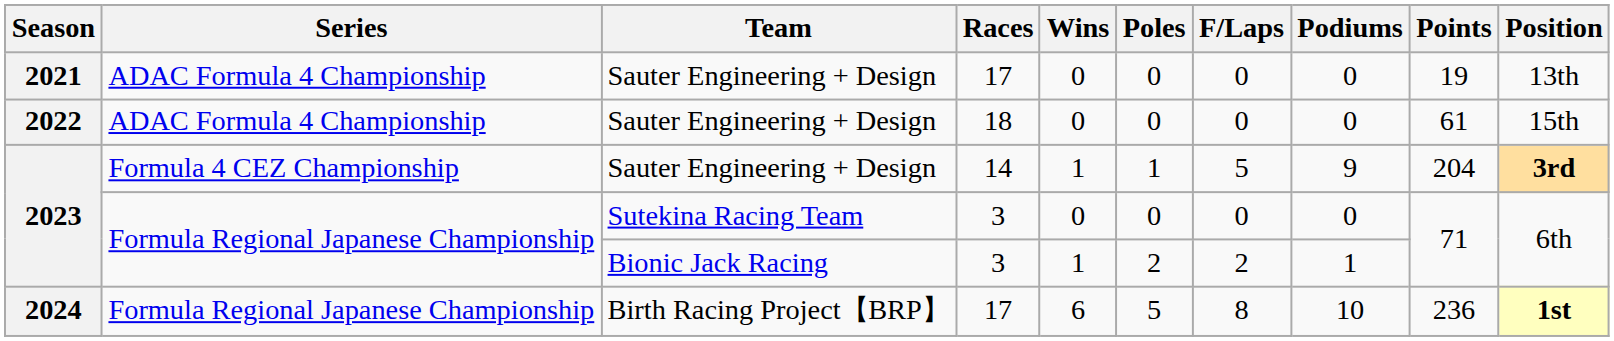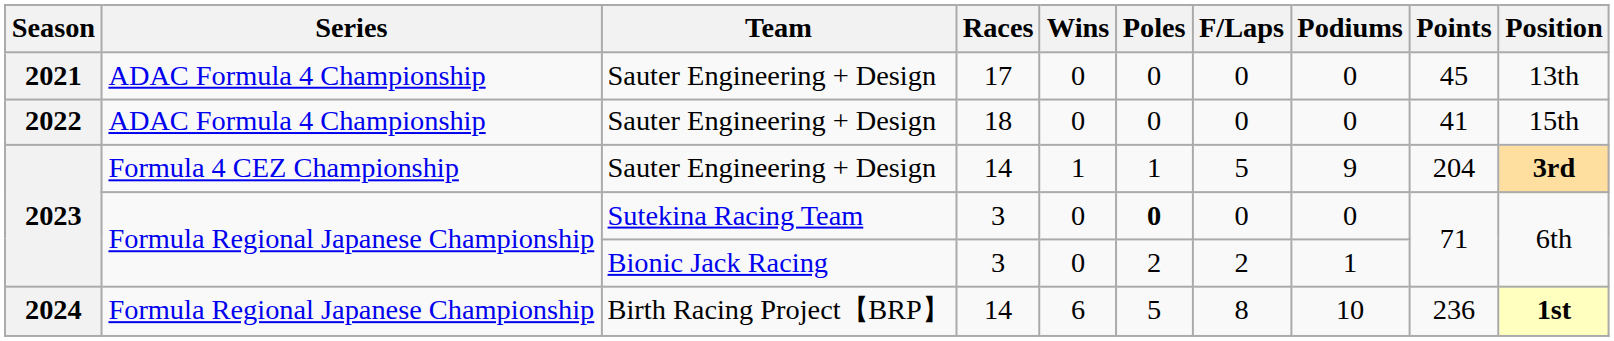2021 | Points: 19 -> 45
2022 | Points: 61 -> 41
2023 / Sutekina Racing Team | Poles: normal -> bold
2023 / Bionic Jack Racing | Wins: 1 -> 0
2024 | Races: 17 -> 14
